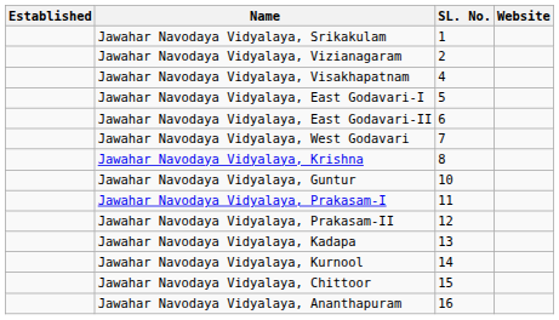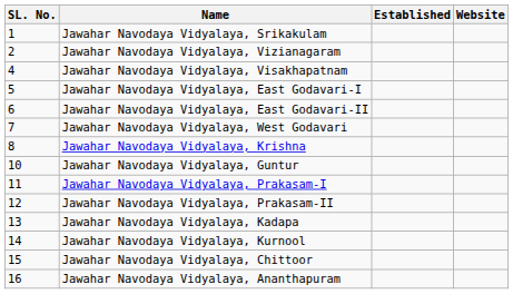columns swapped: SL. No. <-> Established
